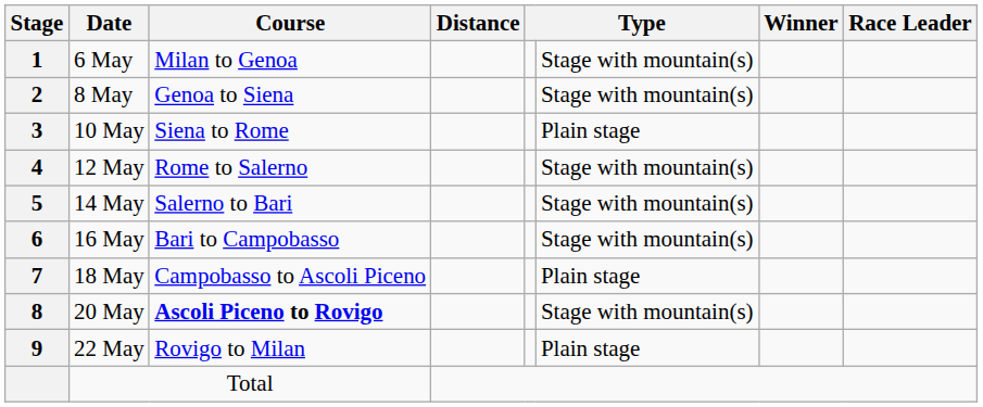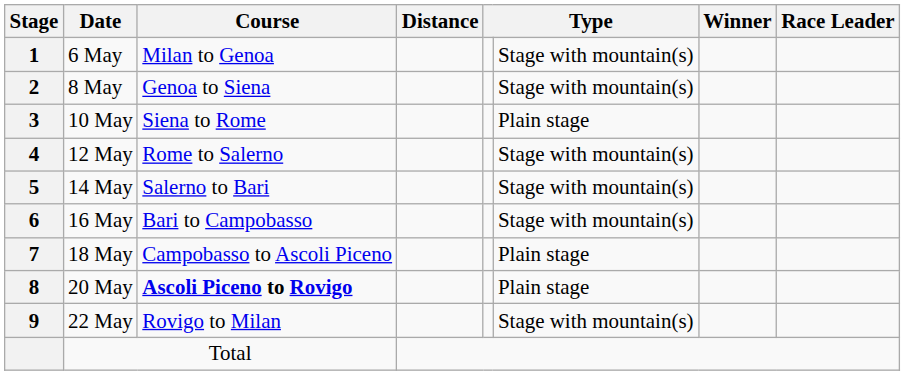20 May | column 6: Stage with mountain(s) -> Plain stage
22 May | column 6: Plain stage -> Stage with mountain(s)
